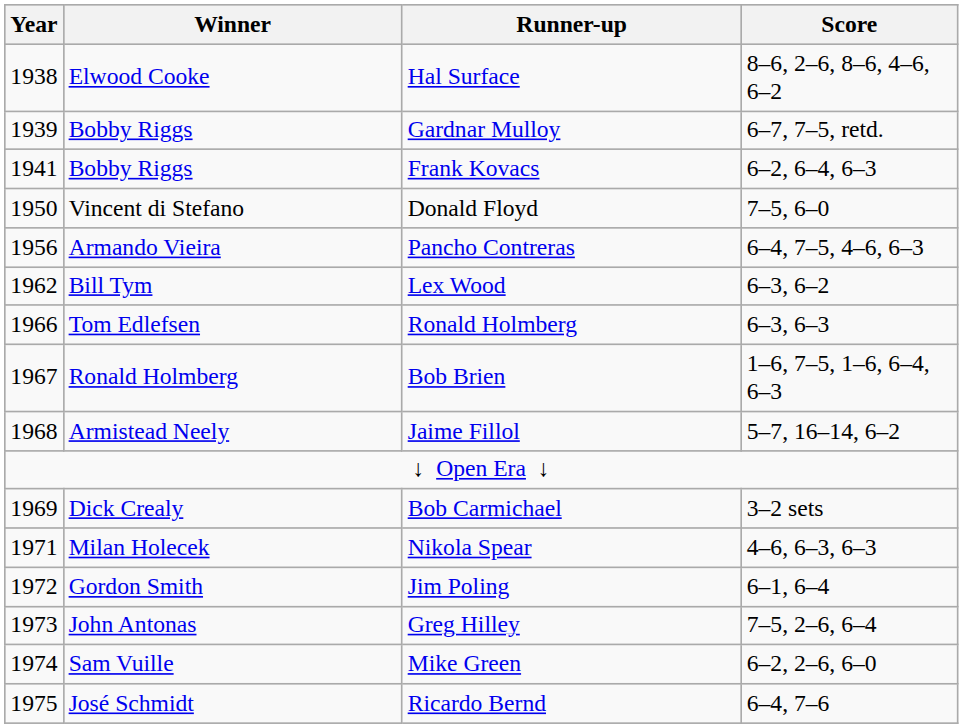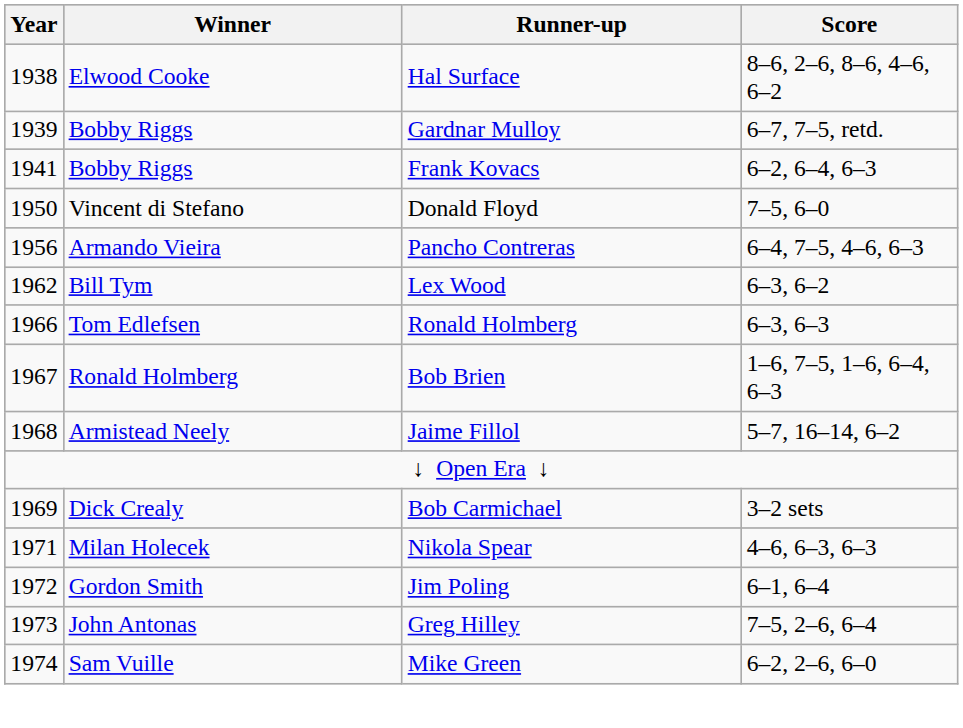- row: 1975 | José Schmidt | Ricardo Bernd | 6–4, 7–6
